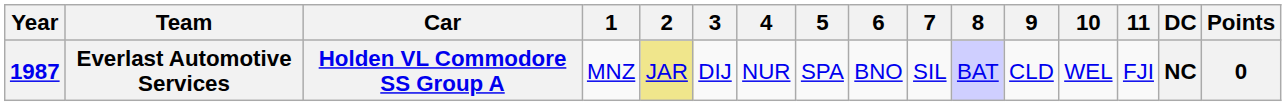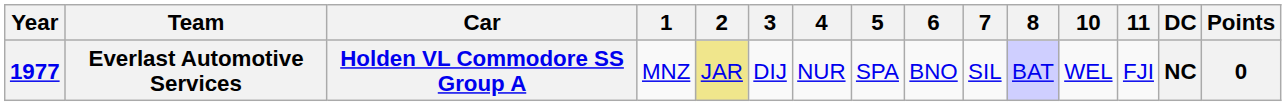- column: 9 | CLD
Everlast Automotive Services | Year: 1987 -> 1977
